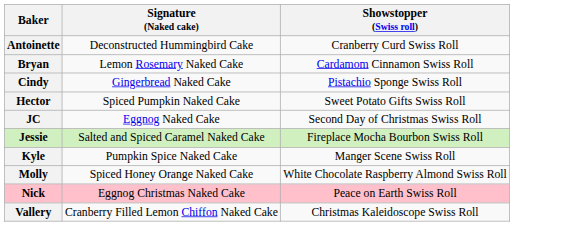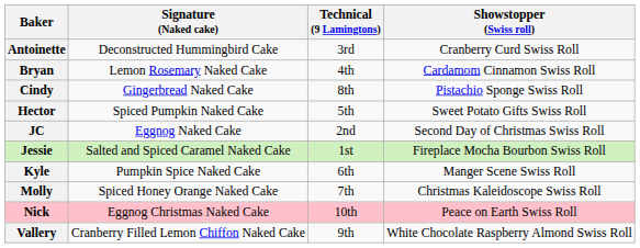+ column: Technical (9 Lamingtons) | 3rd | 4th | 8th | 5th | 2nd | 1st | 6th | 7th | 10th | 9th
Molly | Showstopper (Swiss roll): White Chocolate Raspberry Almond Swiss Roll -> Christmas Kaleidoscope Swiss Roll
Vallery | Showstopper (Swiss roll): Christmas Kaleidoscope Swiss Roll -> White Chocolate Raspberry Almond Swiss Roll
